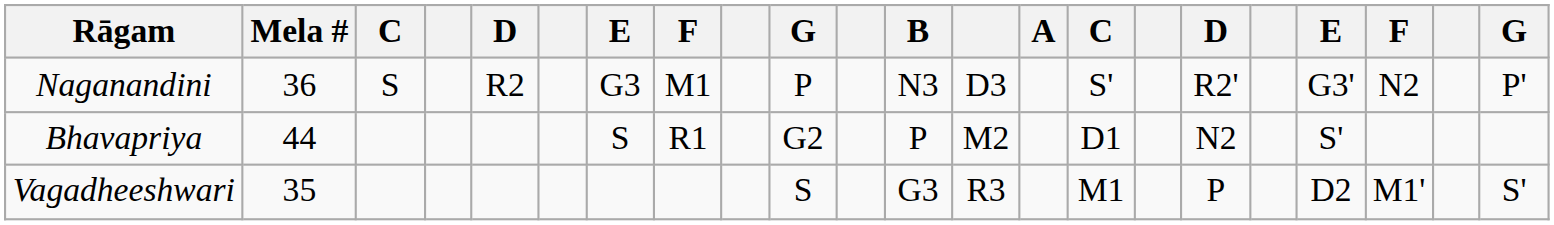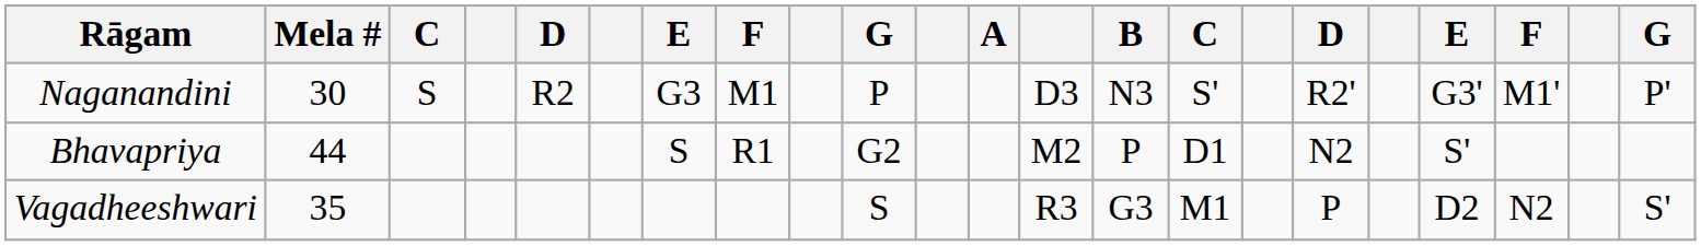columns swapped: A <-> B
Naganandini | Mela #: 36 -> 30
Naganandini | column 20: N2 -> M1'
Vagadheeshwari | column 20: M1' -> N2
